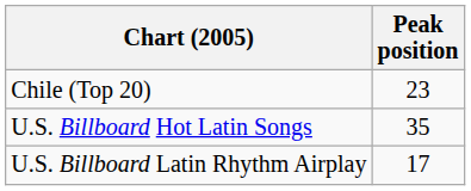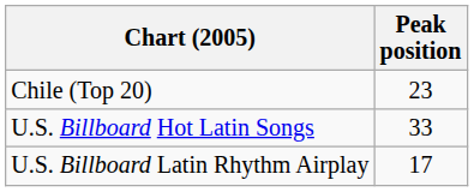U.S. Billboard Hot Latin Songs | Peak position: 35 -> 33
